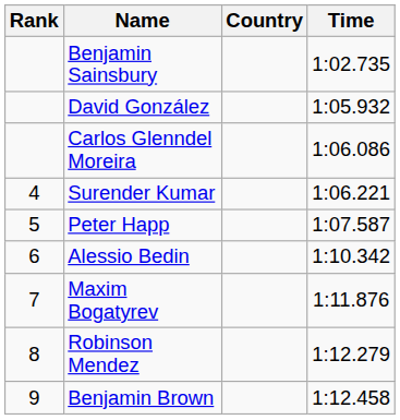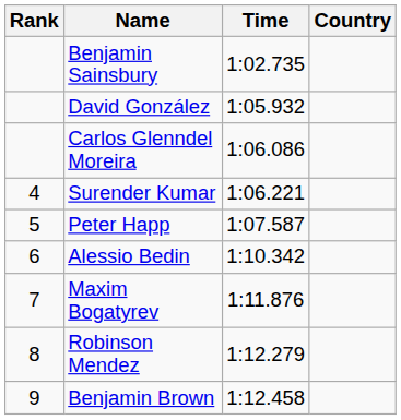columns swapped: Country <-> Time
